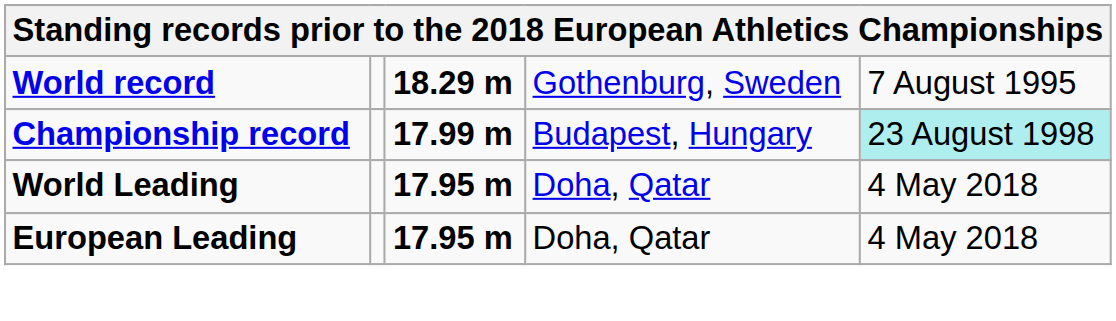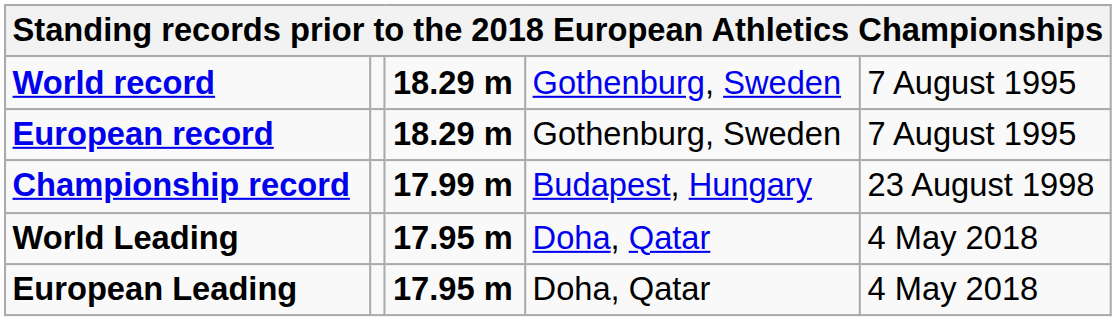+ row: European record | 18.29 m | Gothenburg, Sweden | 7 August 1995
Championship record | column 5: paleturquoise background -> no background
